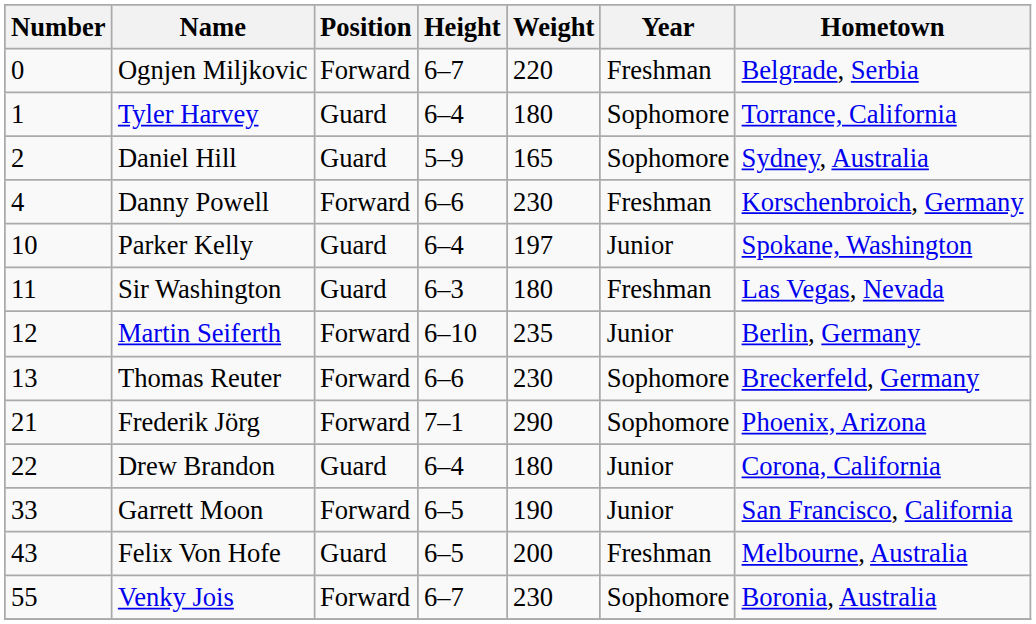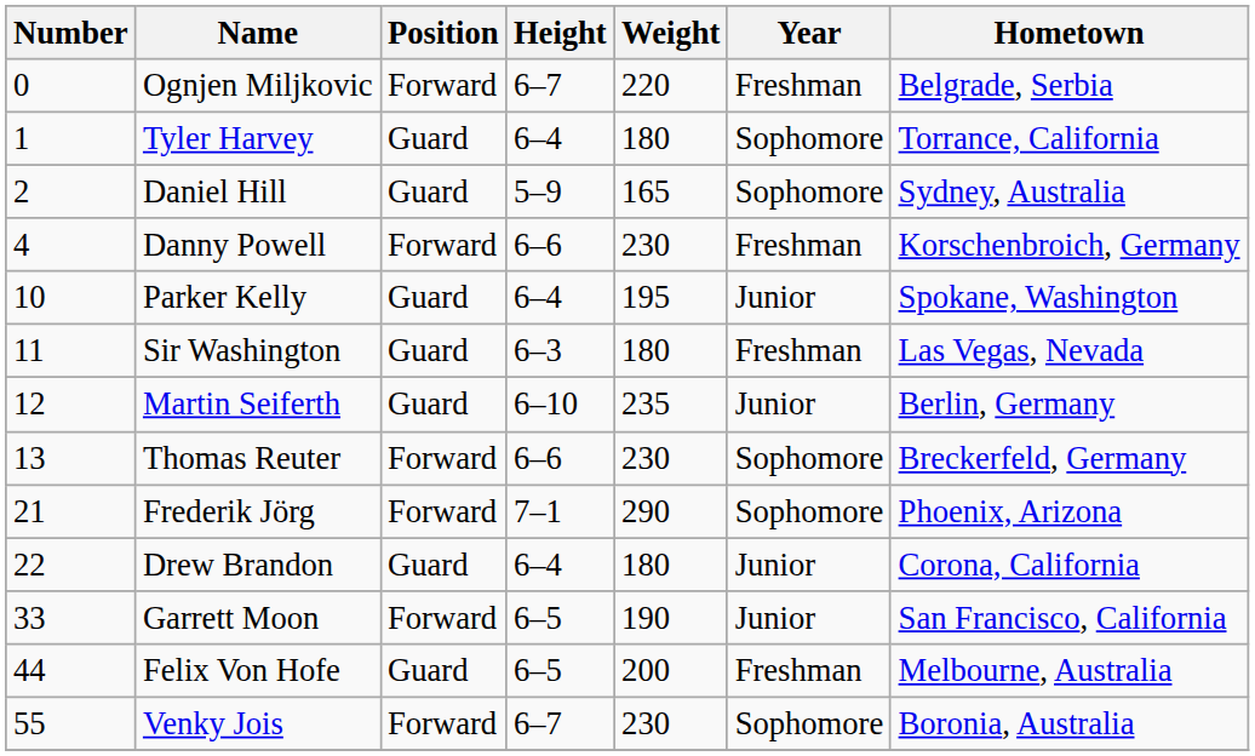Parker Kelly | Weight: 197 -> 195
Martin Seiferth | Position: Forward -> Guard
Felix Von Hofe | Number: 43 -> 44
